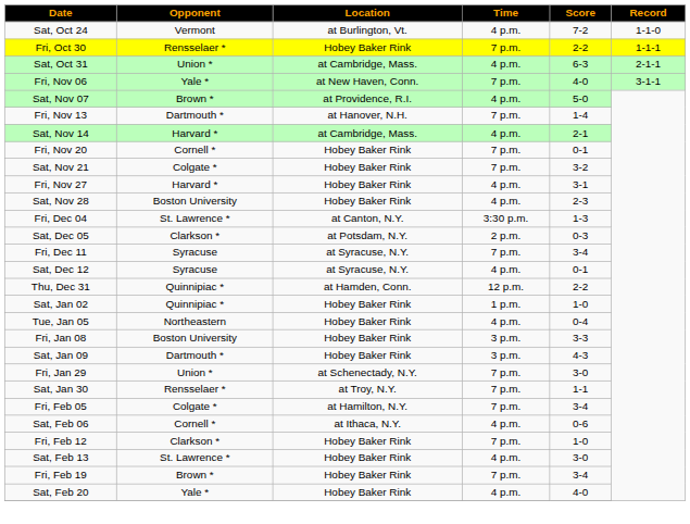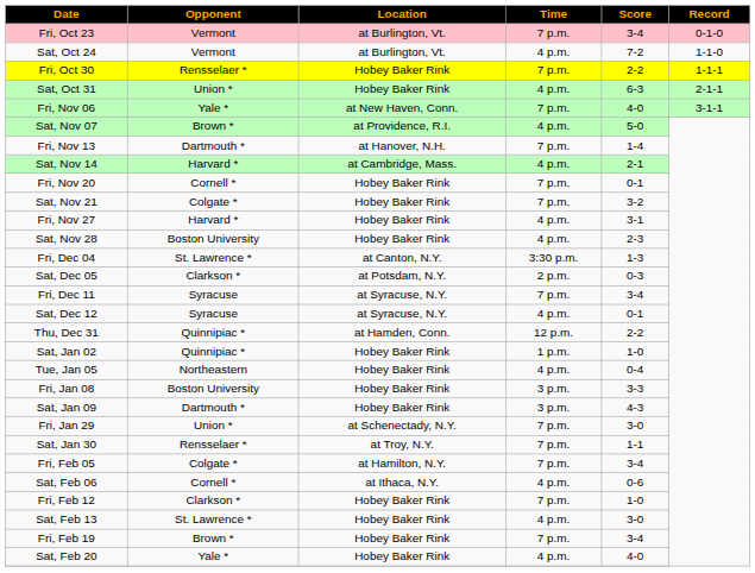+ row: Fri, Oct 23 | Vermont | at Burlington, Vt. | 7 p.m. | 3-4 | 0-1-0
Sat, Oct 31 | Location: at Cambridge, Mass. -> Hobey Baker Rink
